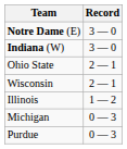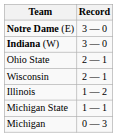+ row: Michigan State | 1 — 1
- row: Purdue | 0 — 3
